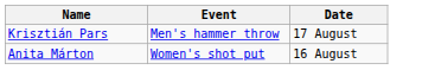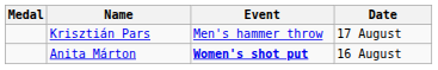+ column: Medal
Anita Márton | Event: normal -> bold
